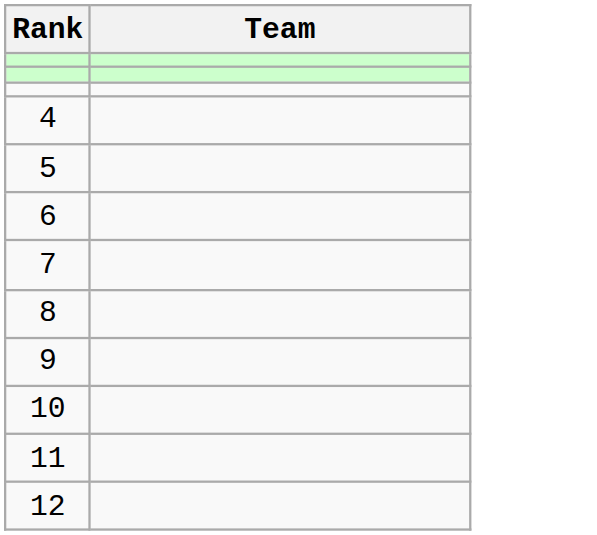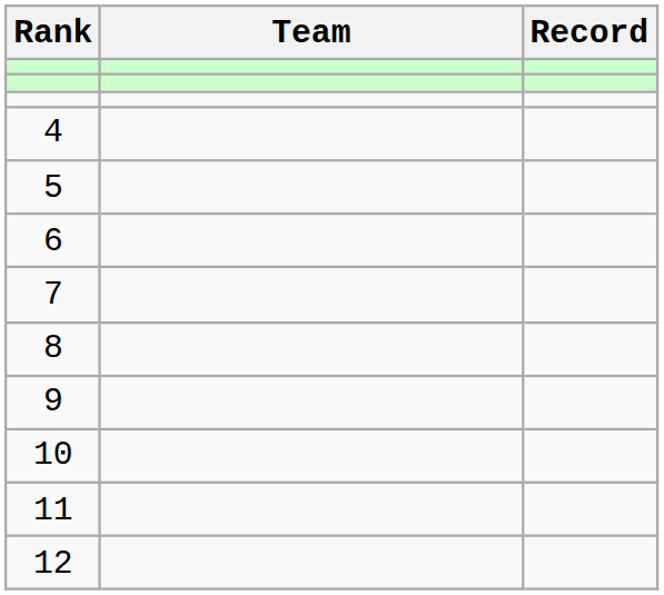+ column: Record
